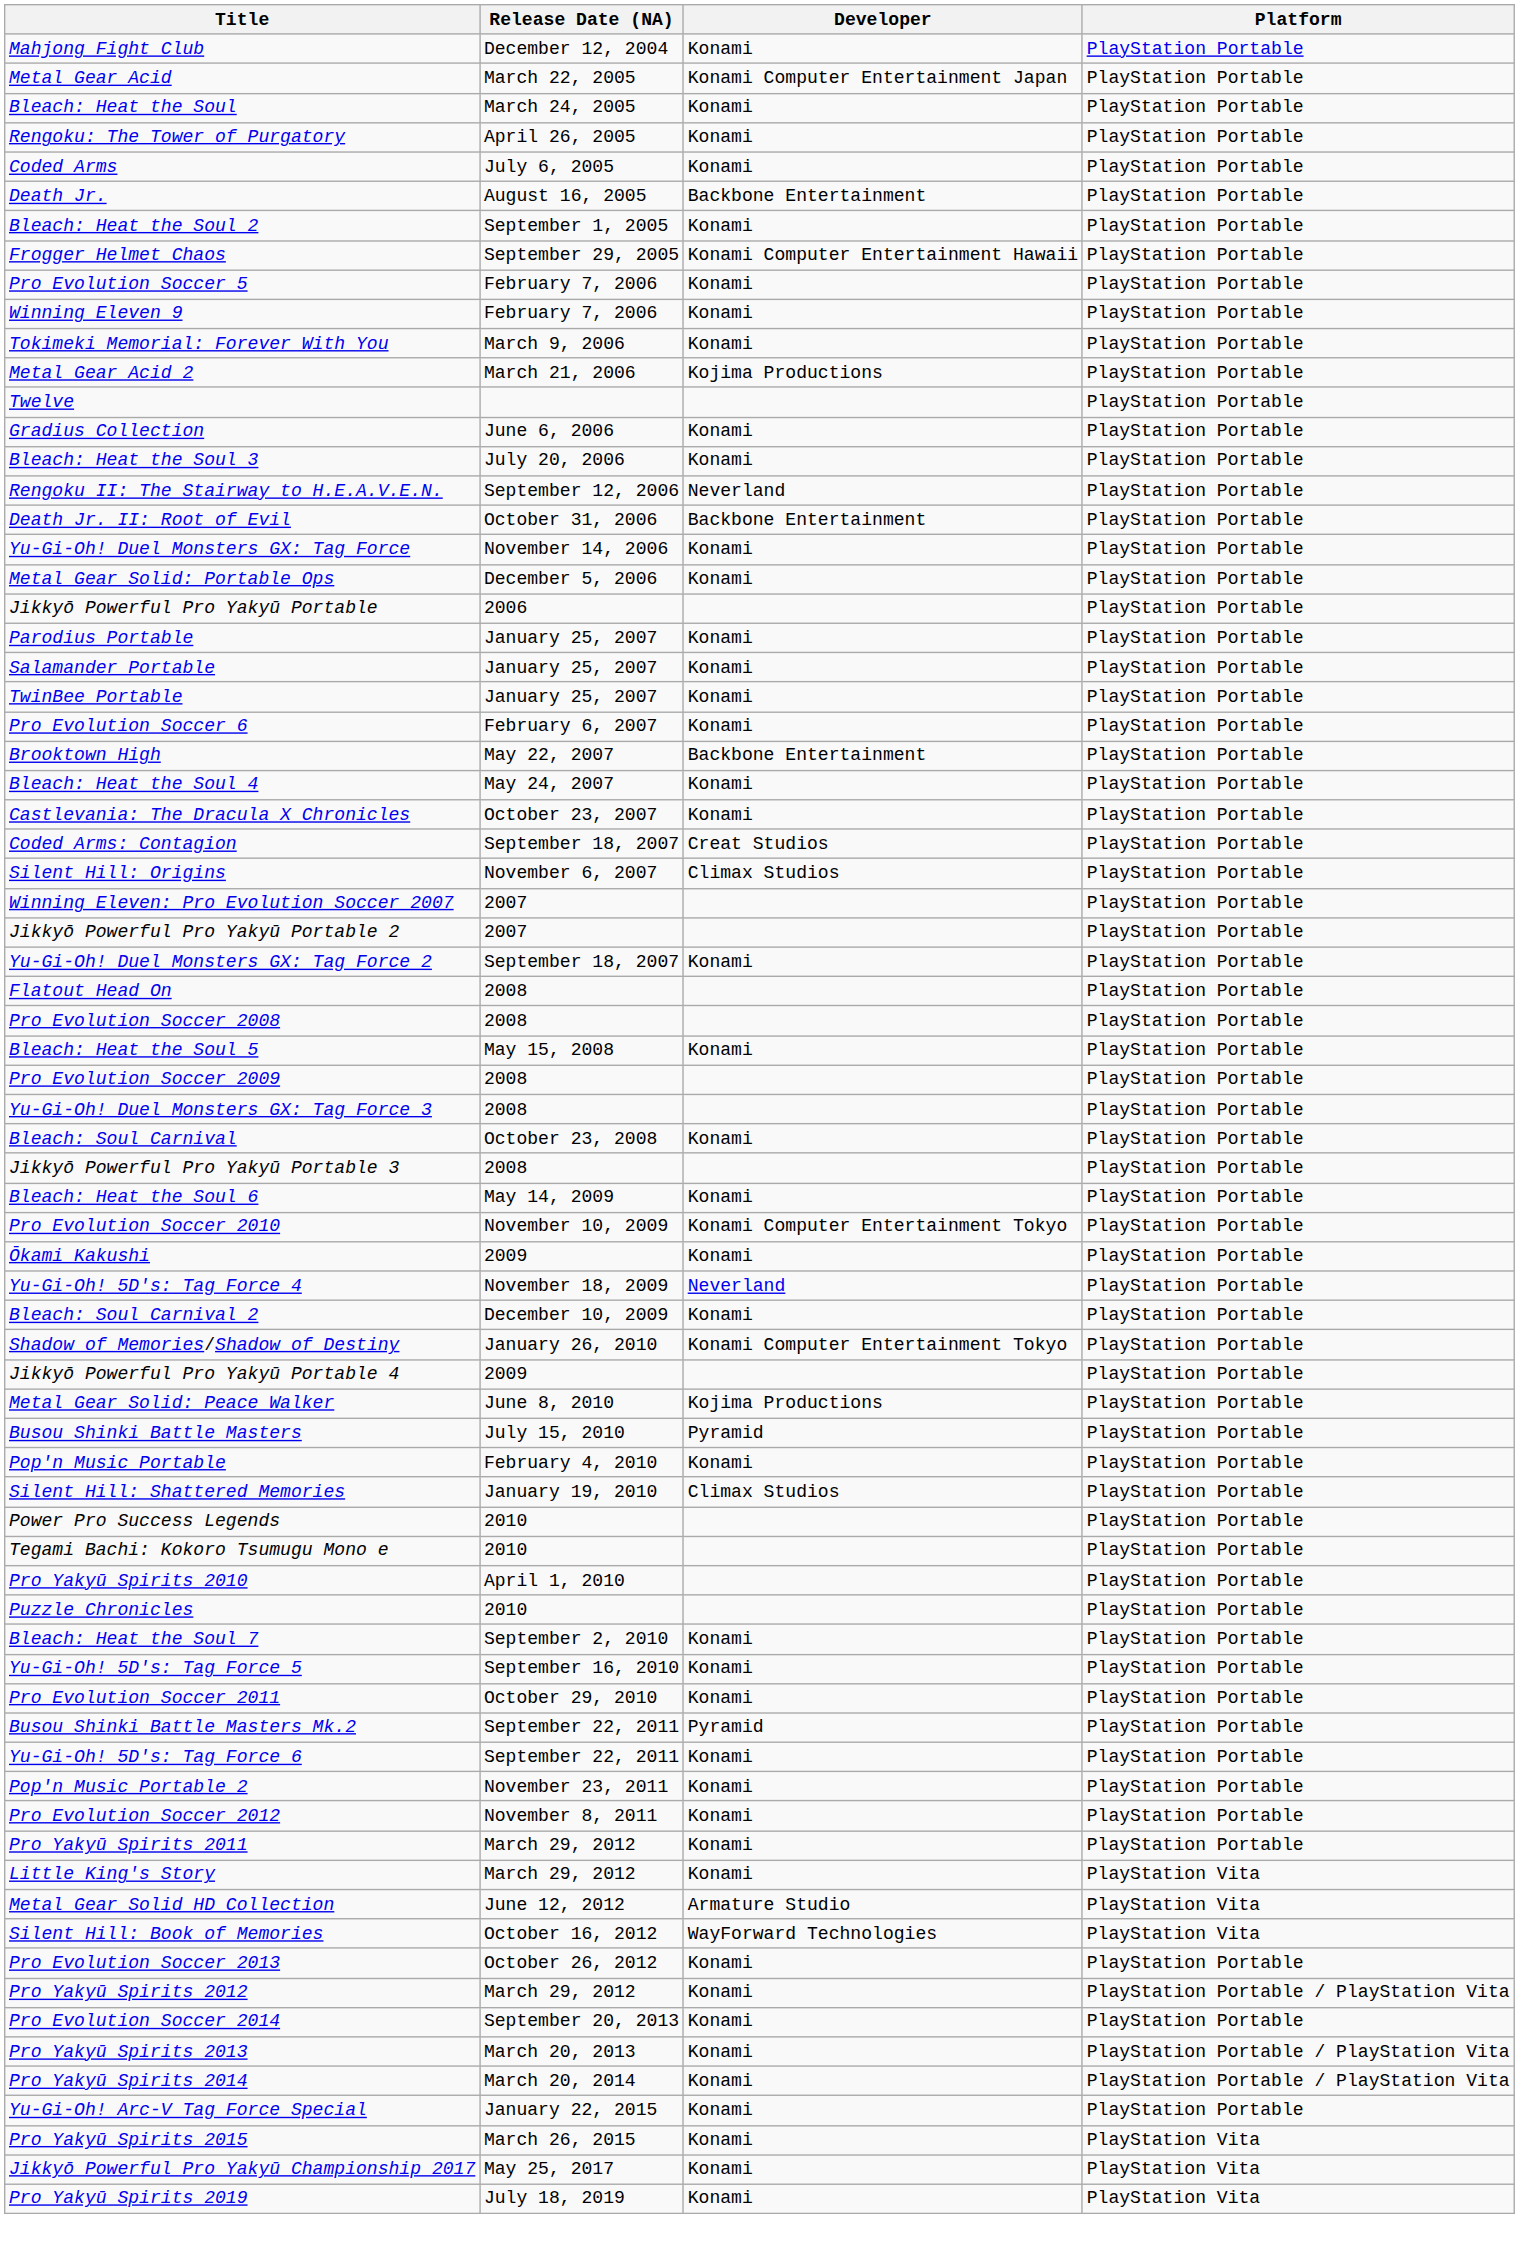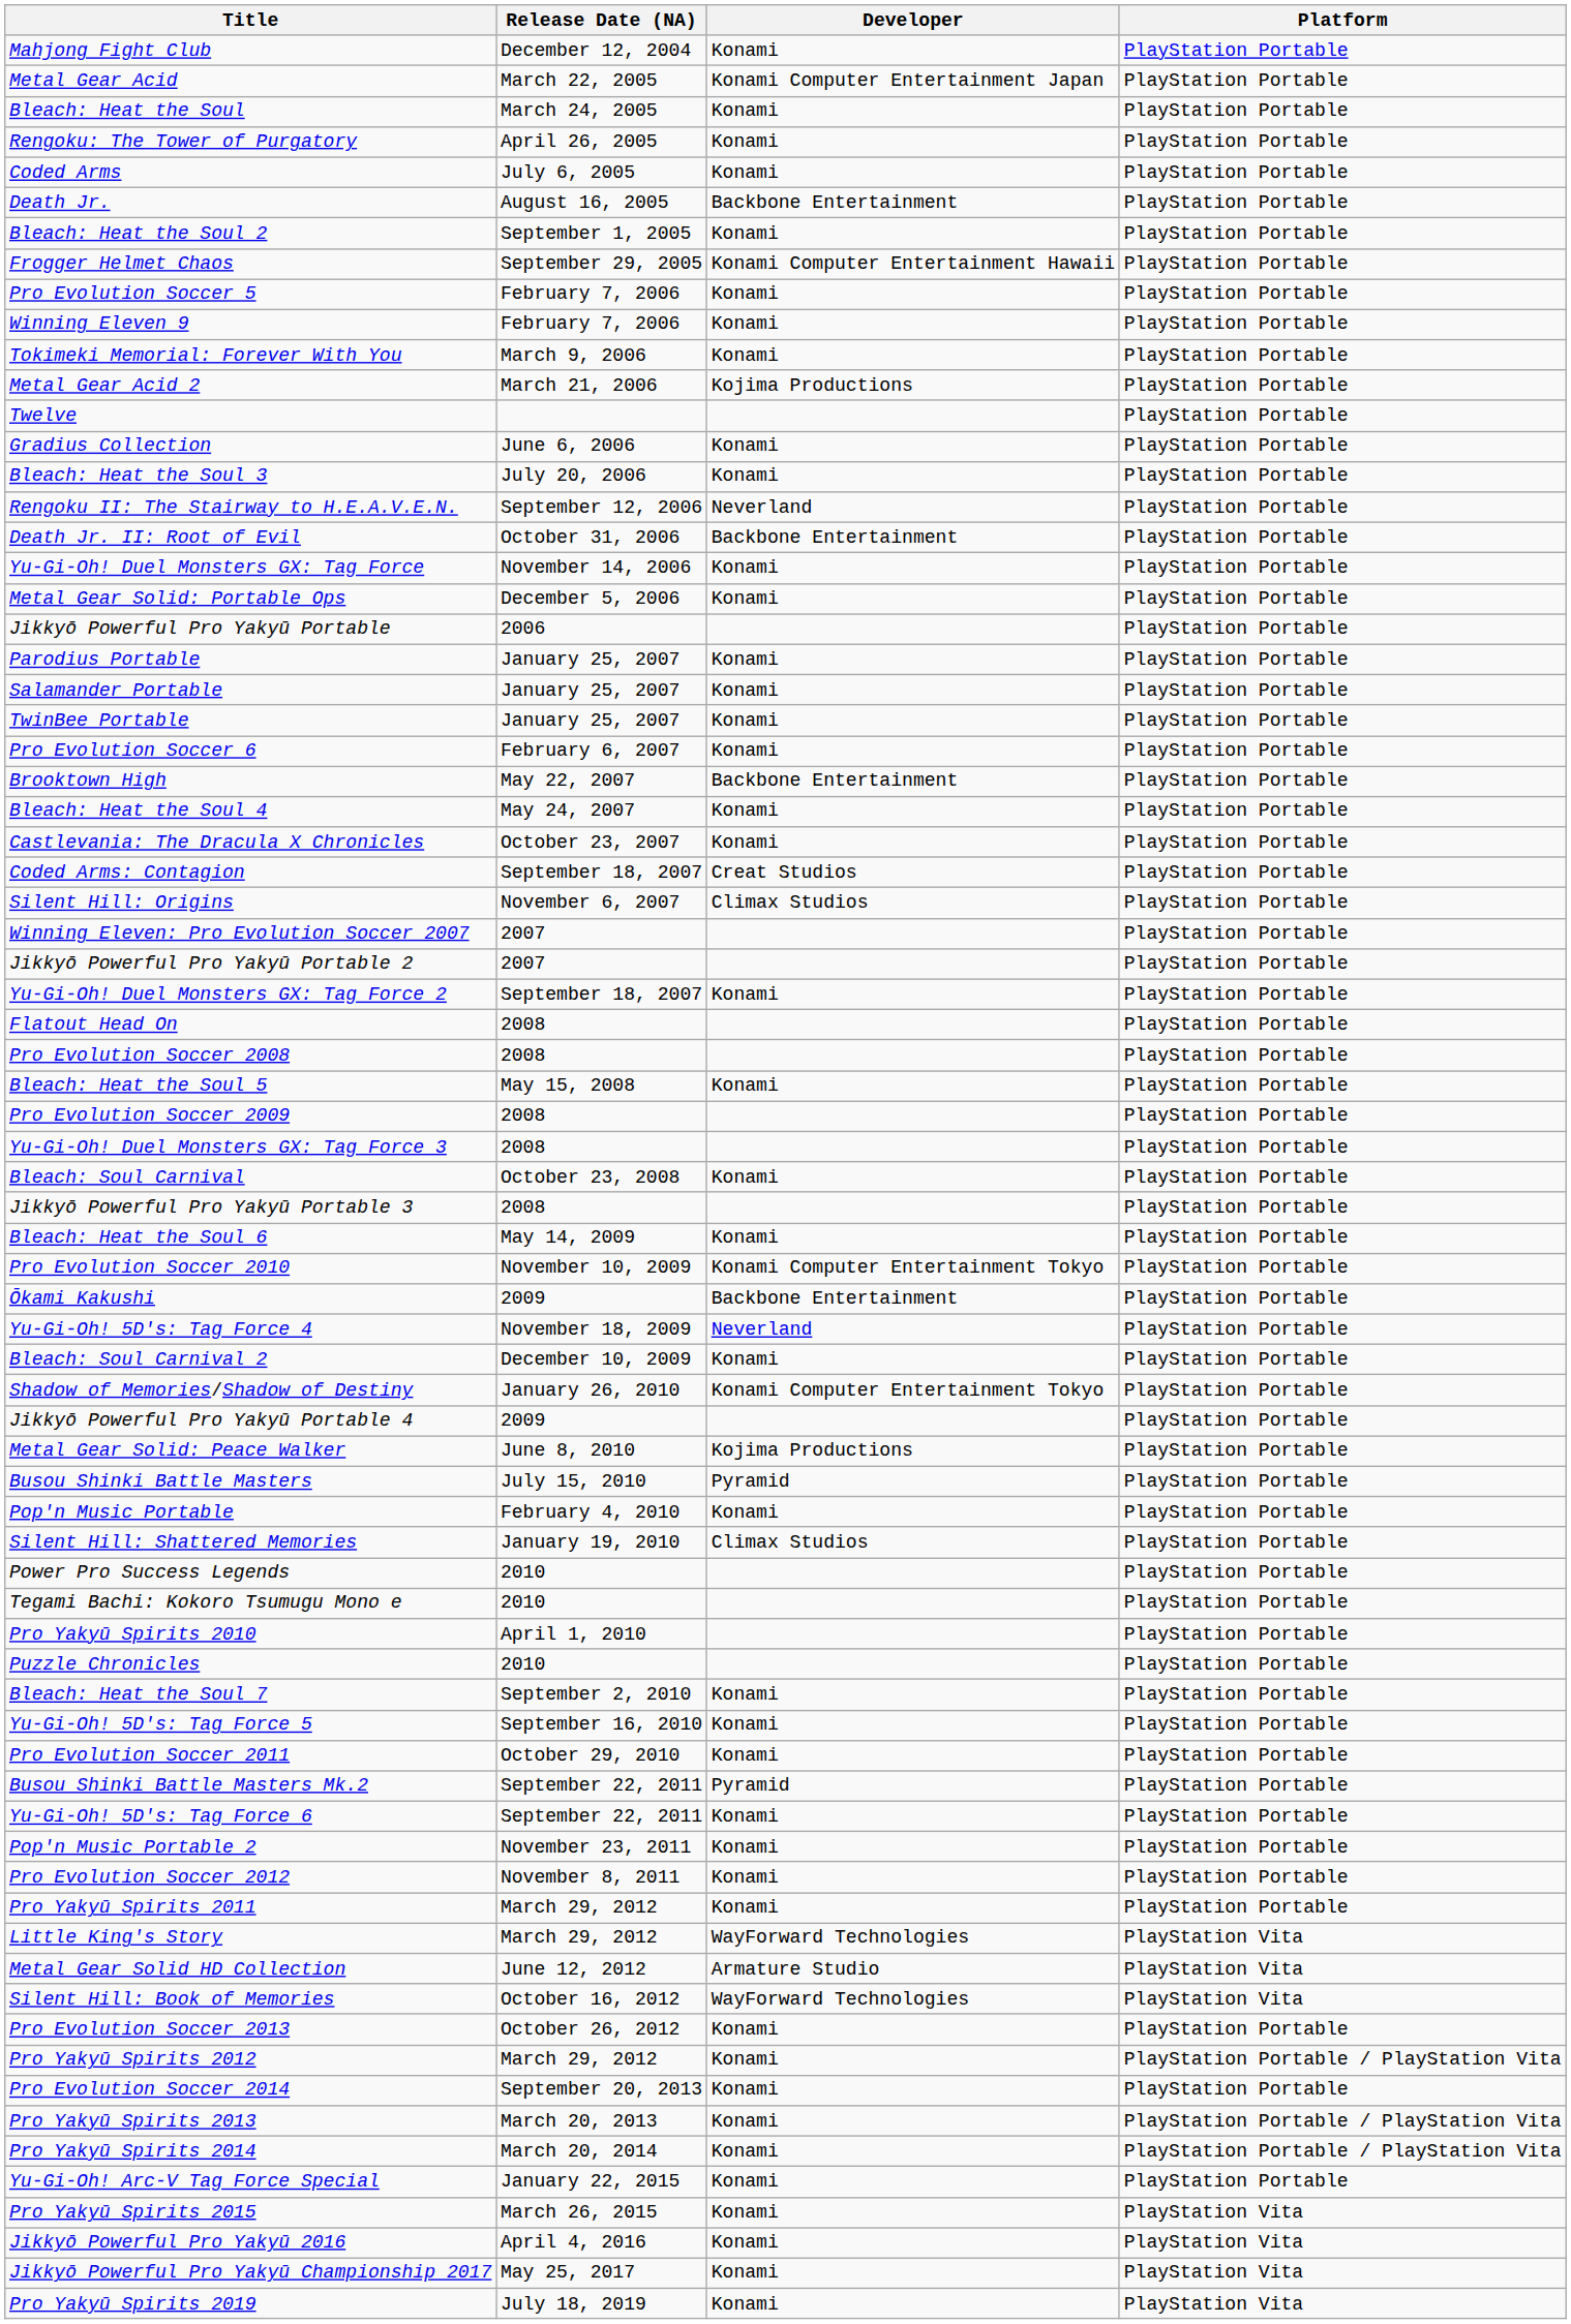Ōkami Kakushi | Developer: Konami -> Backbone Entertainment
Little King's Story | Developer: Konami -> WayForward Technologies
+ row: Jikkyō Powerful Pro Yakyū 2016 | April 4, 2016 | Konami | PlayStation Vita
